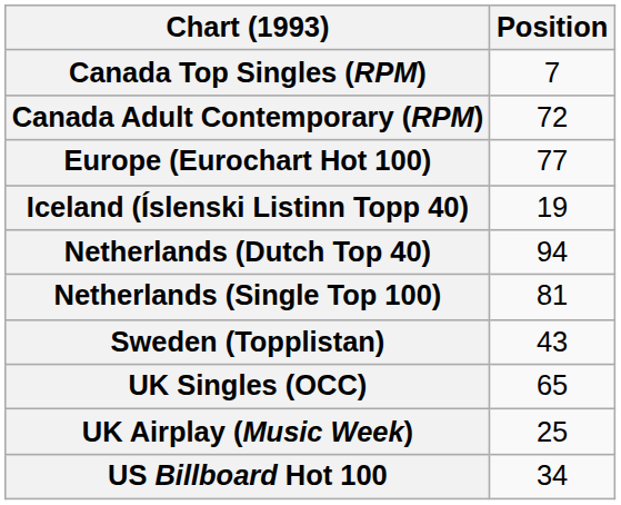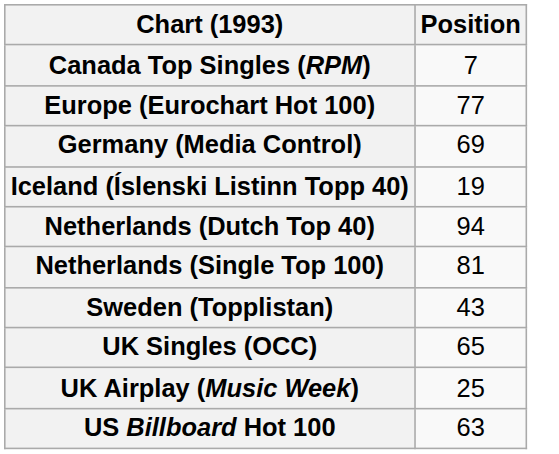- row: Canada Adult Contemporary (RPM) | 72
+ row: Germany (Media Control) | 69
US Billboard Hot 100 | Position: 34 -> 63
